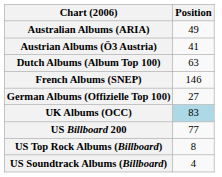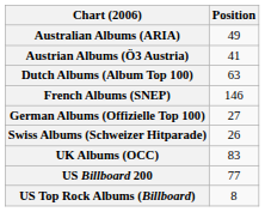+ row: Swiss Albums (Schweizer Hitparade) | 26
UK Albums (OCC) | Position: lightblue background -> no background
- row: US Soundtrack Albums (Billboard) | 4
